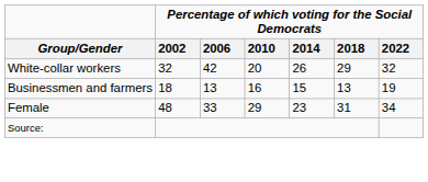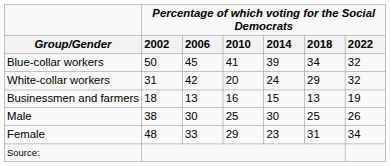+ row: Blue-collar workers | 50 | 45 | 41 | 39 | 34 | 32
White-collar workers | Percentage of which voting for the Social Democrats / 2002: 32 -> 31
White-collar workers | Percentage of which voting for the Social Democrats / 2014: 26 -> 24
+ row: Male | 38 | 30 | 25 | 30 | 25 | 26
